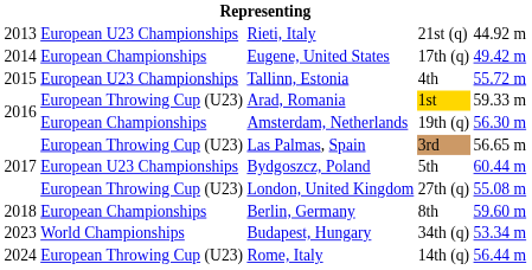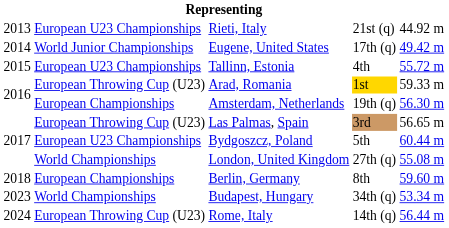Eugene, United States | column 2: European Championships -> World Junior Championships
London, United Kingdom | column 2: European Throwing Cup (U23) -> World Championships
